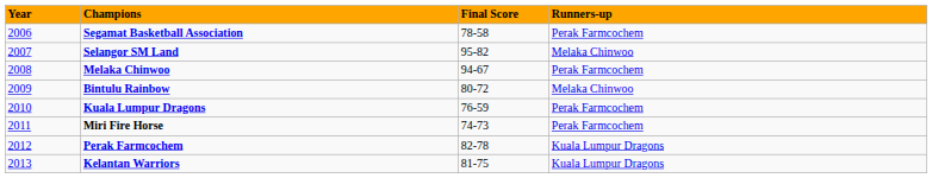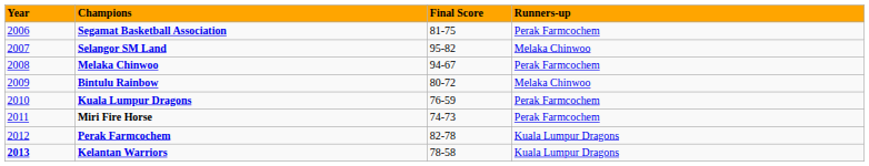Segamat Basketball Association | Final Score: 78-58 -> 81-75
Kelantan Warriors | Year: normal -> bold
Kelantan Warriors | Final Score: 81-75 -> 78-58
